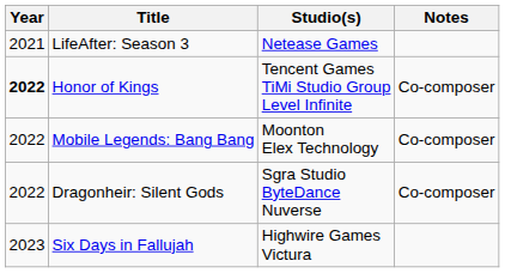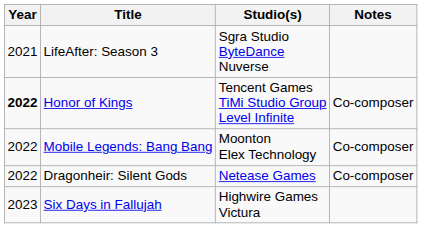LifeAfter: Season 3 | Studio(s): Netease Games -> Sgra Studio ByteDance Nuverse
Dragonheir: Silent Gods | Studio(s): Sgra Studio ByteDance Nuverse -> Netease Games
